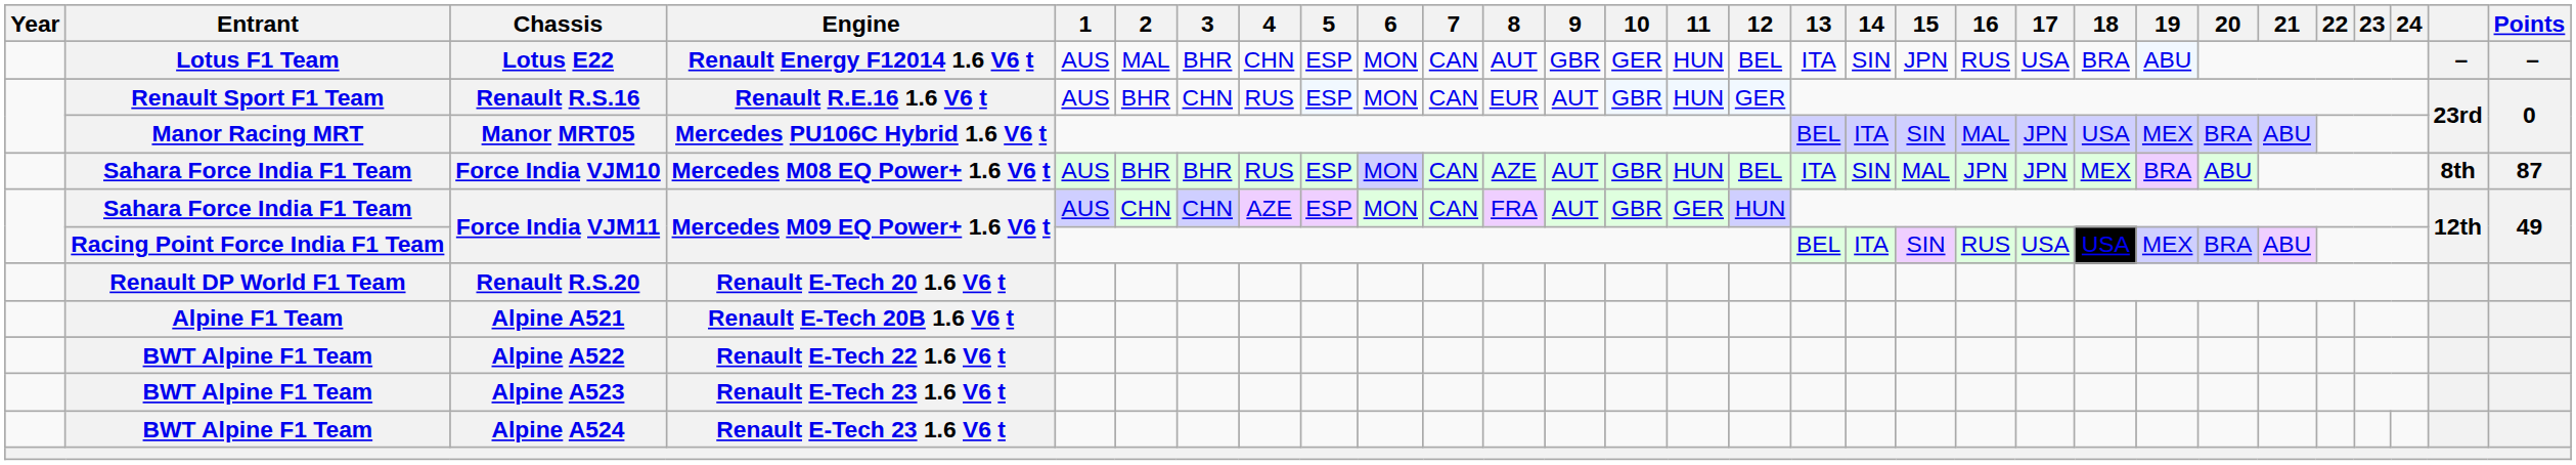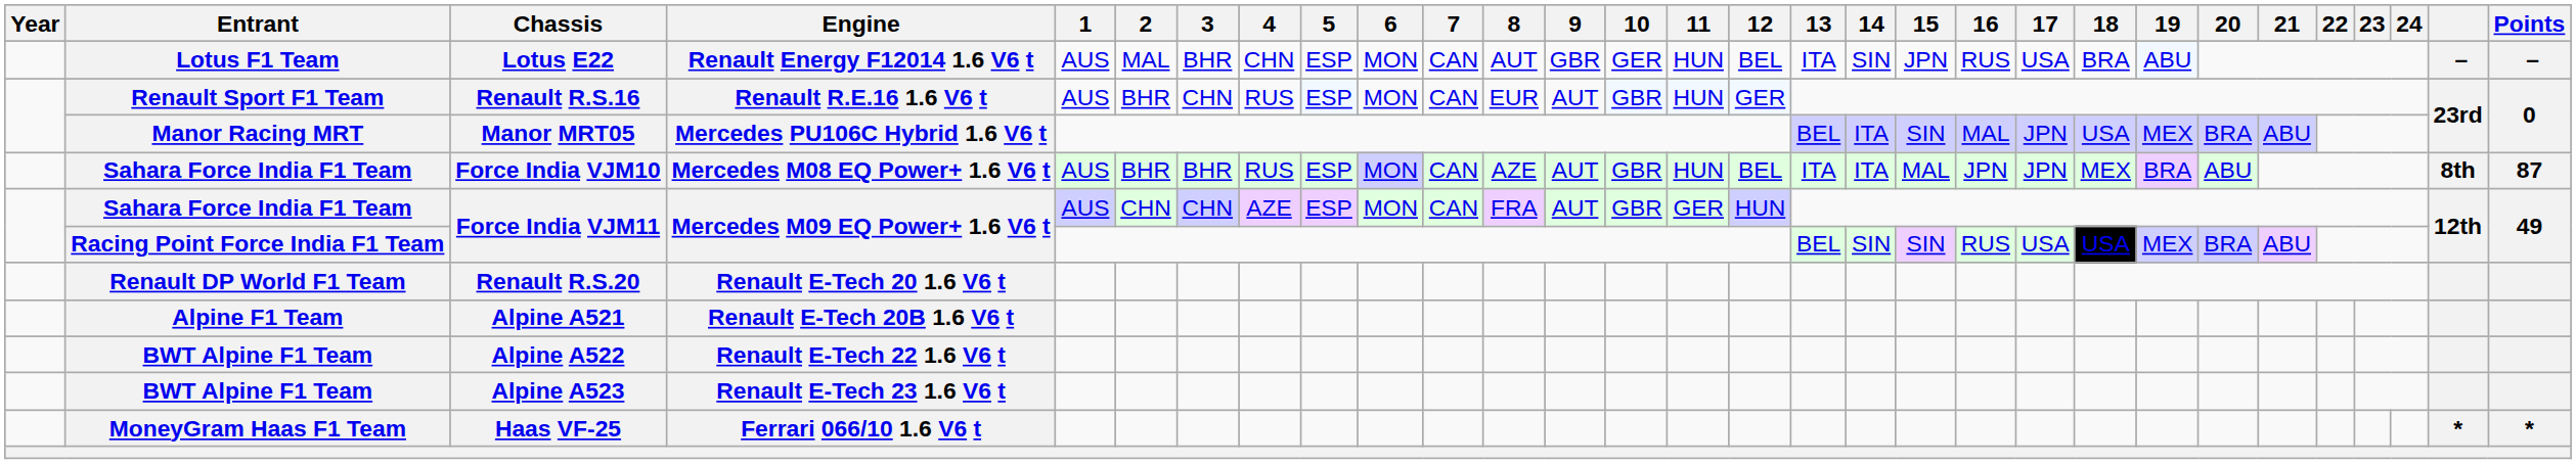Force India VJM10 | 14: SIN -> ITA
Racing Point Force India F1 Team / Force India VJM11 | 14: ITA -> SIN
- row: BWT Alpine F1 Team | Alpine A524 | Renault E-Tech 23 1.6 V6 t
+ row: MoneyGram Haas F1 Team | Haas VF-25 | Ferrari 066/10 1.6 V6 t | * | *
